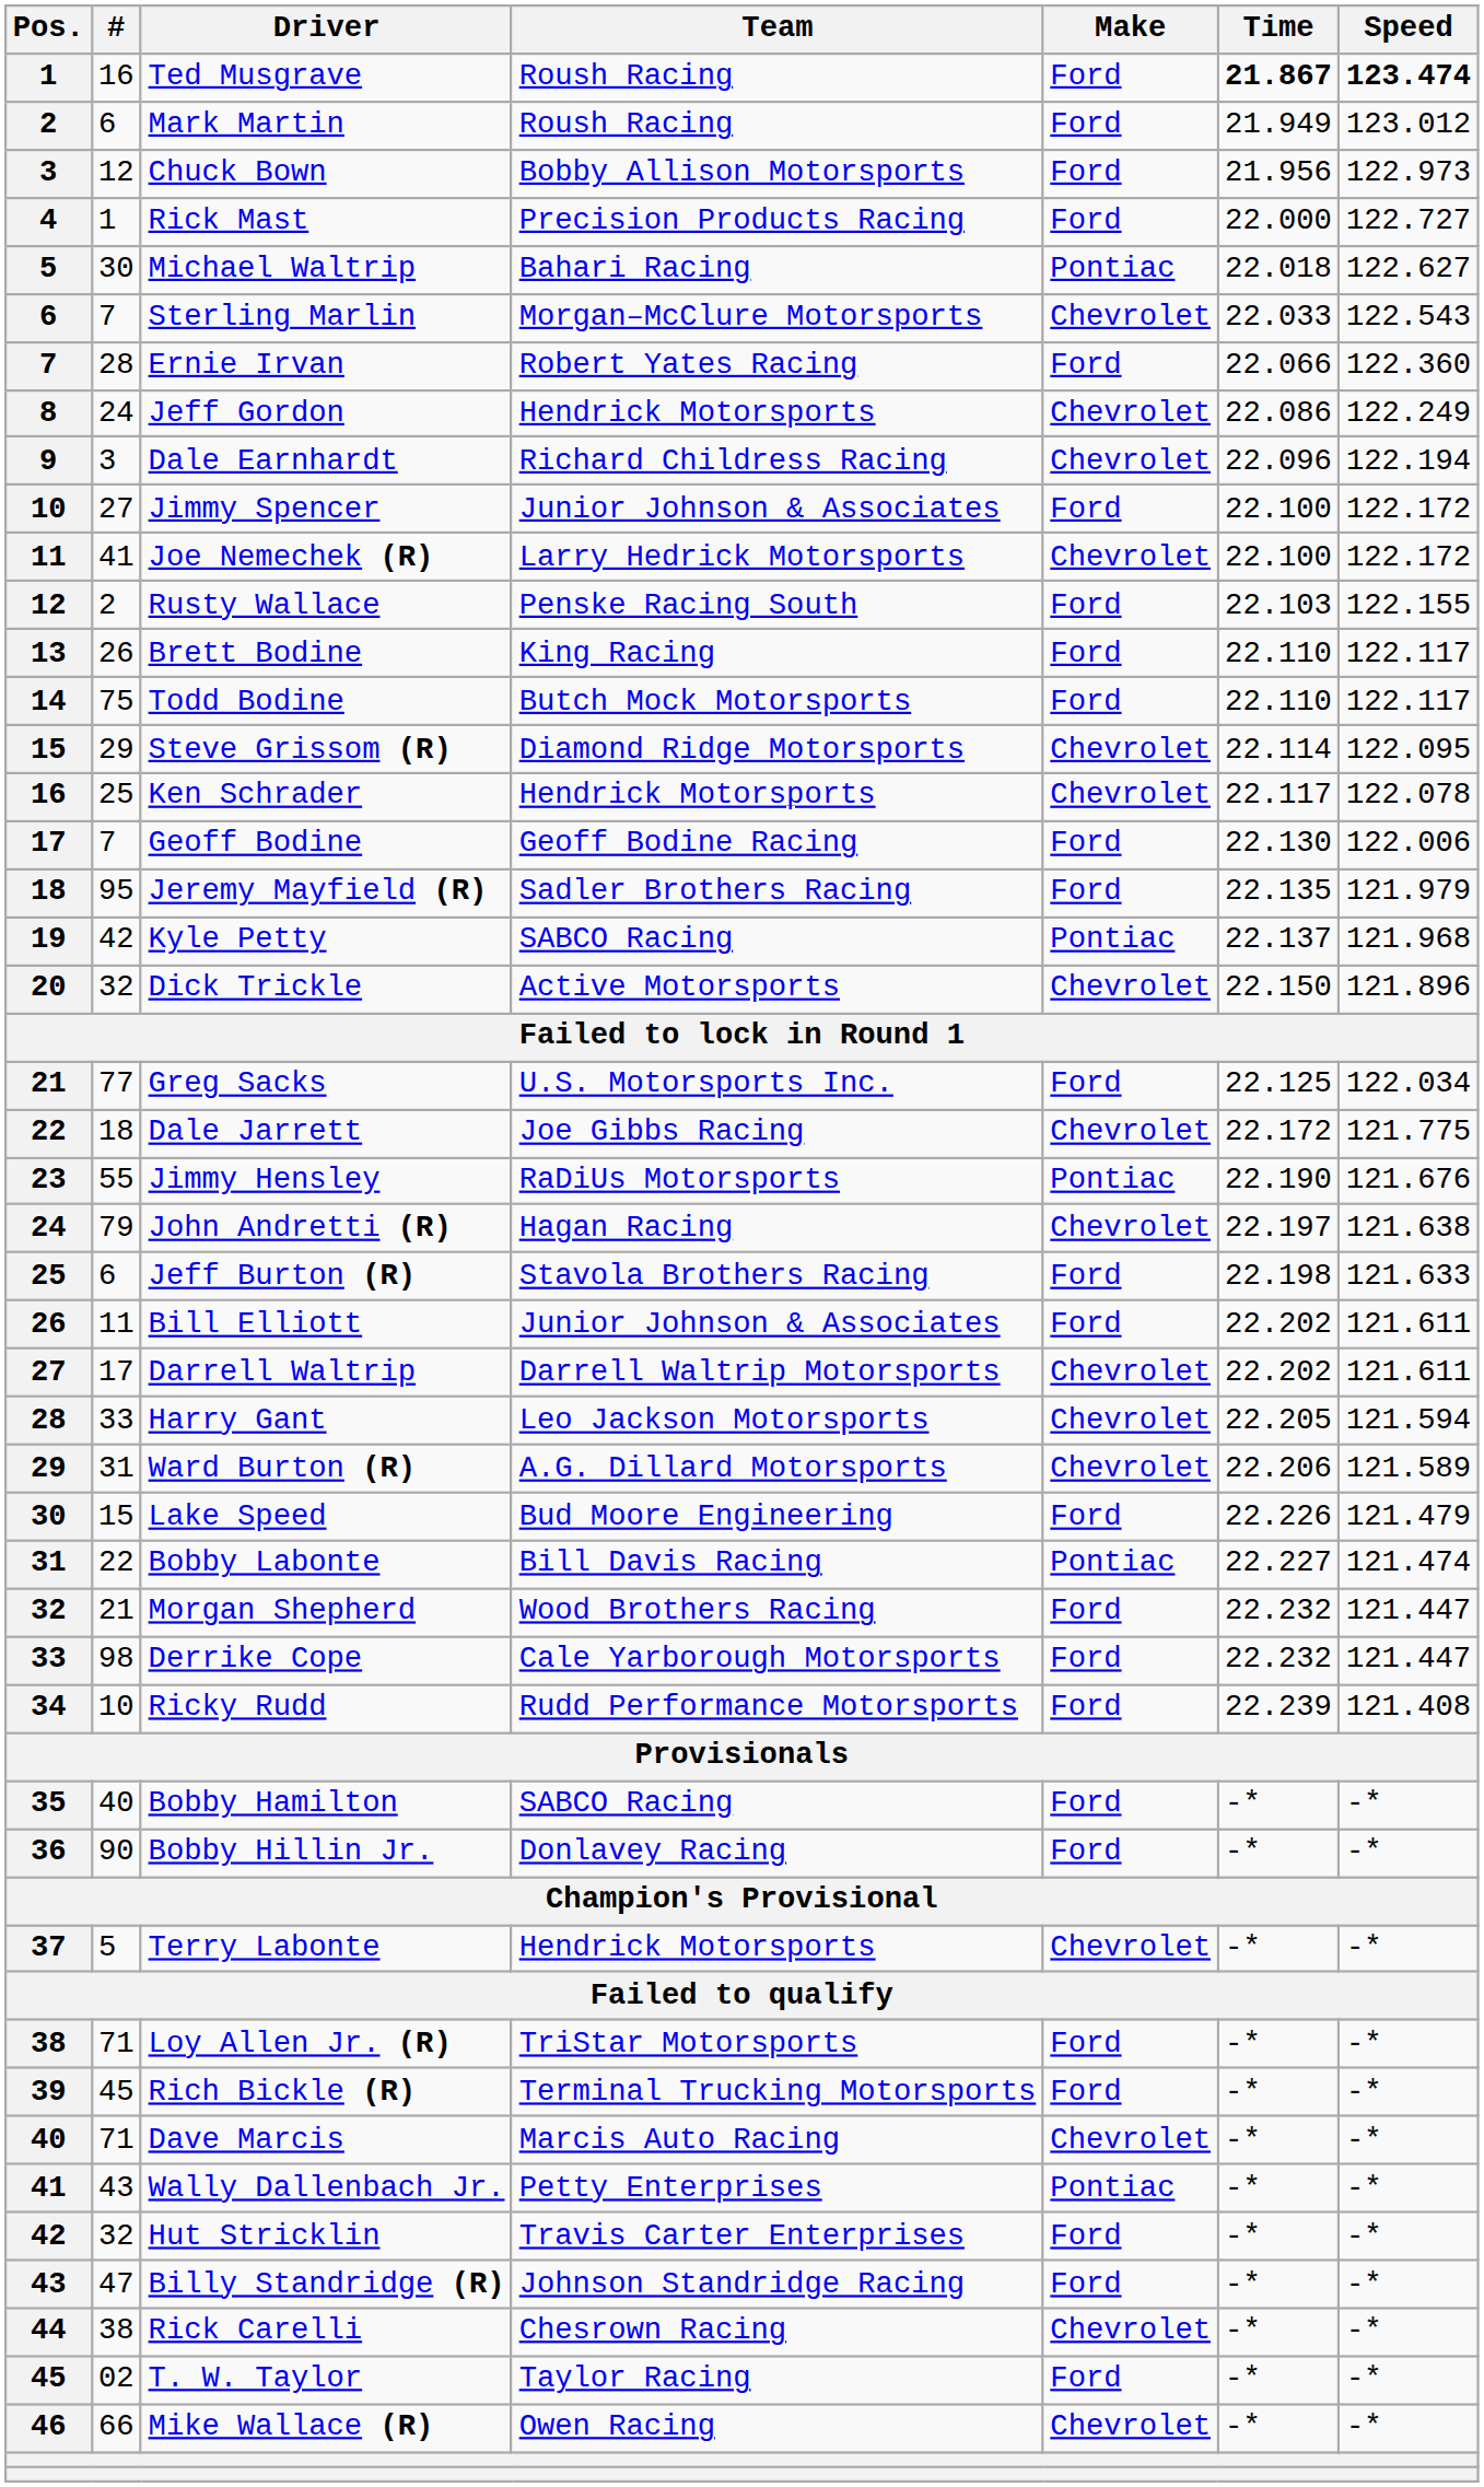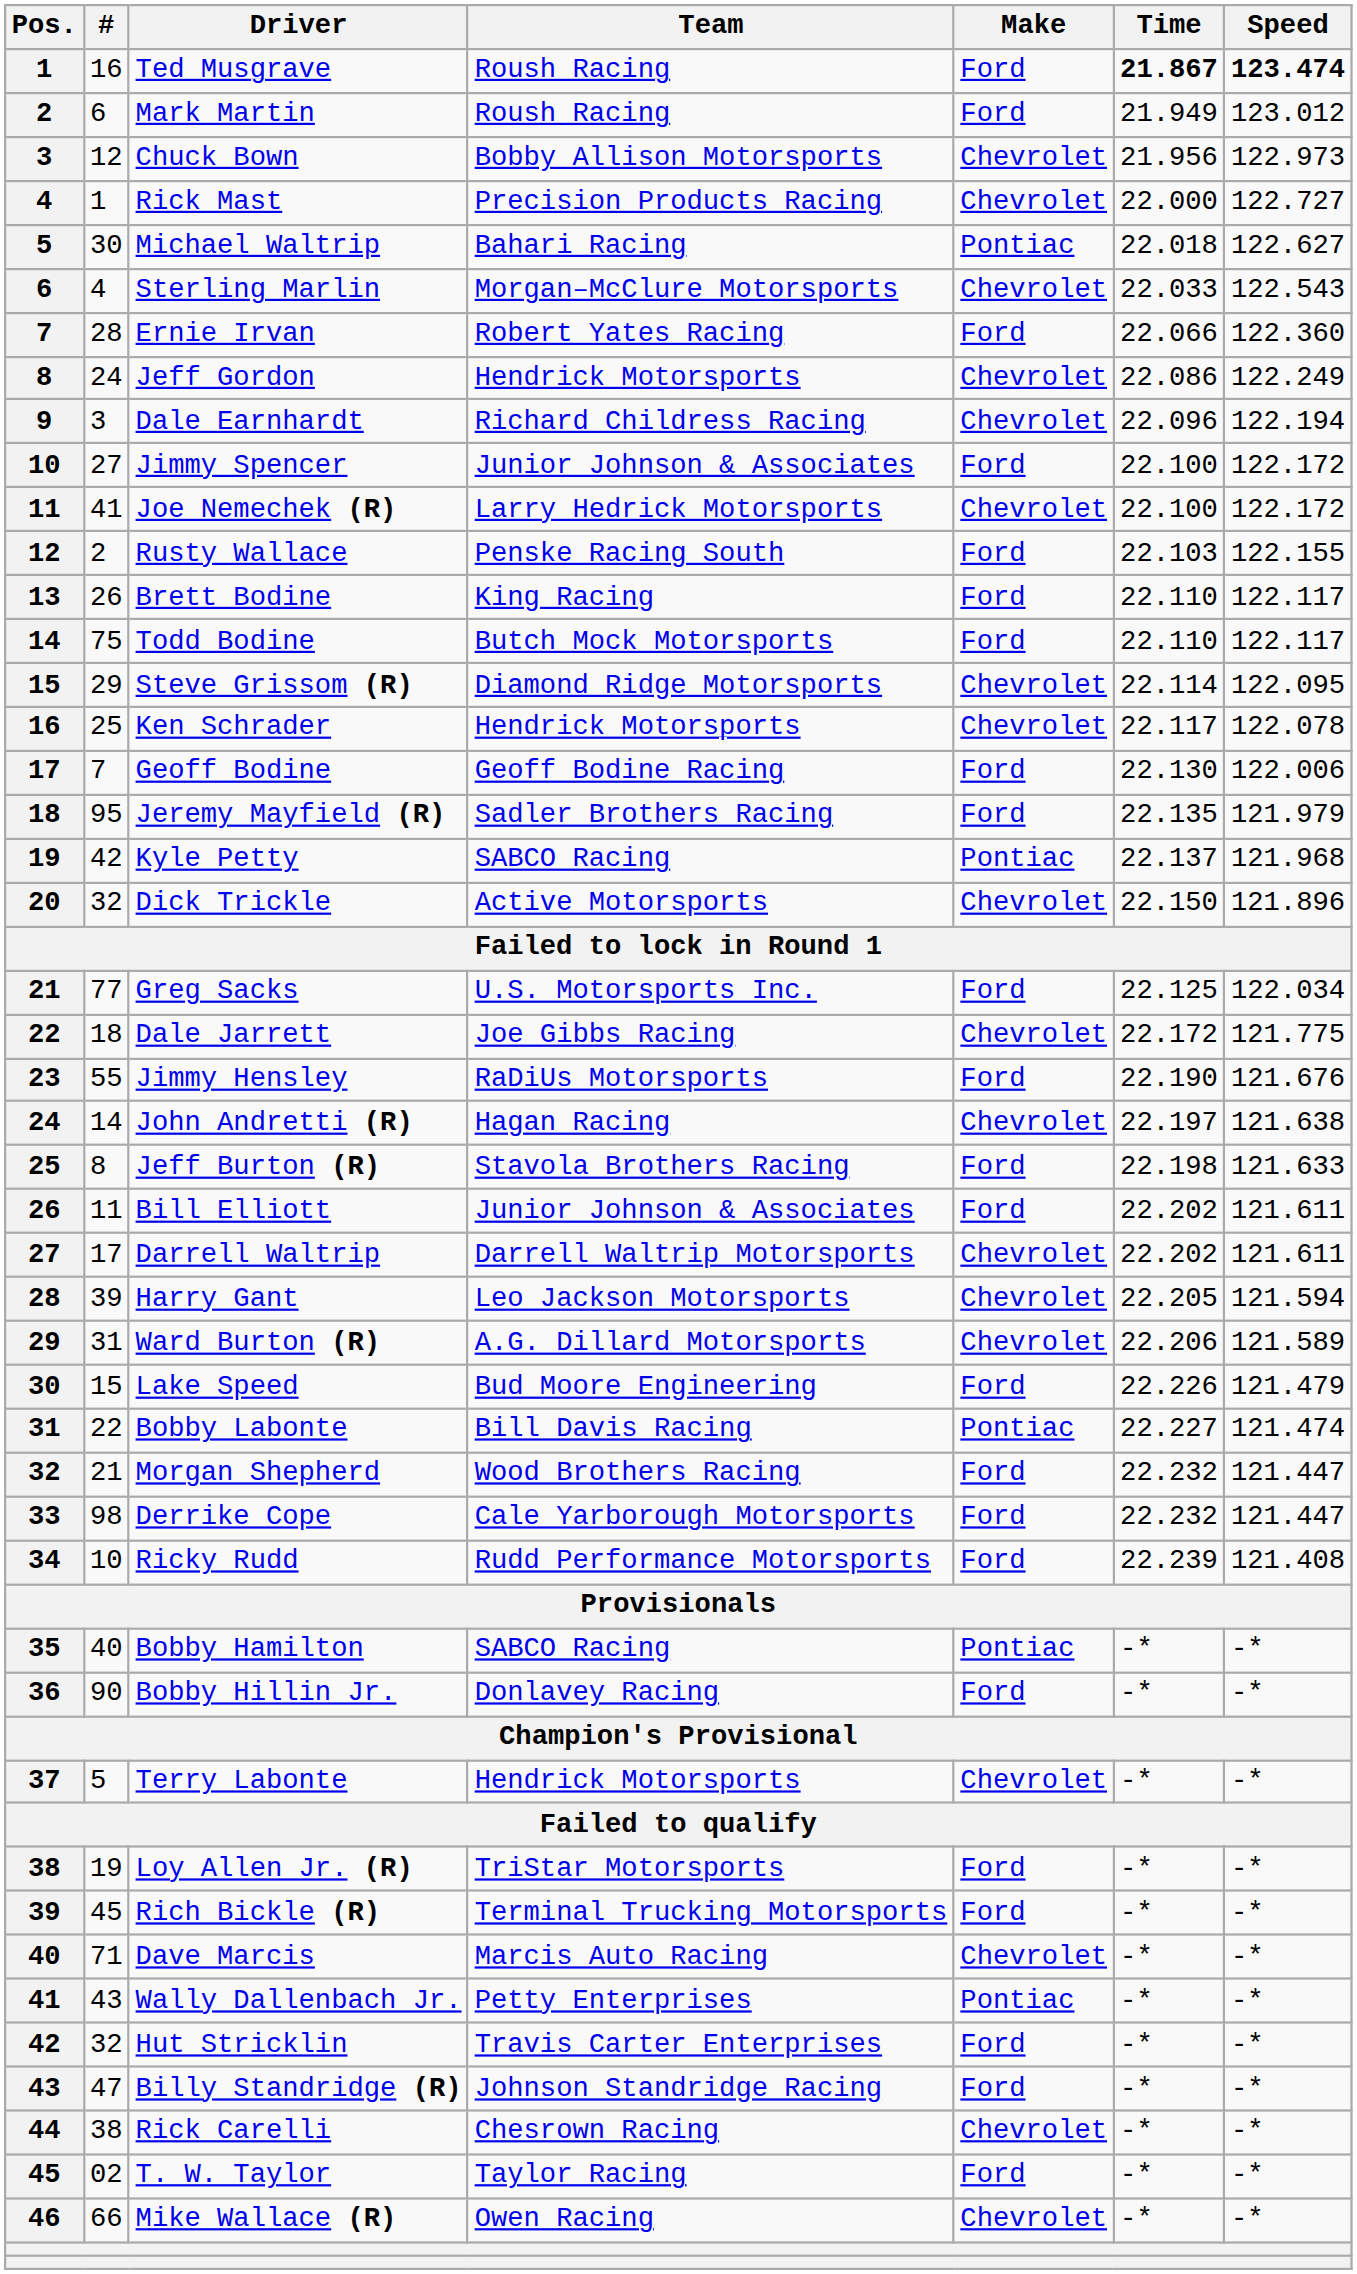Chuck Bown | Make: Ford -> Chevrolet
Rick Mast | Make: Ford -> Chevrolet
Sterling Marlin | #: 7 -> 4
Jimmy Hensley | Make: Pontiac -> Ford
John Andretti (R) | #: 79 -> 14
Jeff Burton (R) | #: 6 -> 8
Harry Gant | #: 33 -> 39
Bobby Hamilton | Make: Ford -> Pontiac
Loy Allen Jr. (R) | #: 71 -> 19
